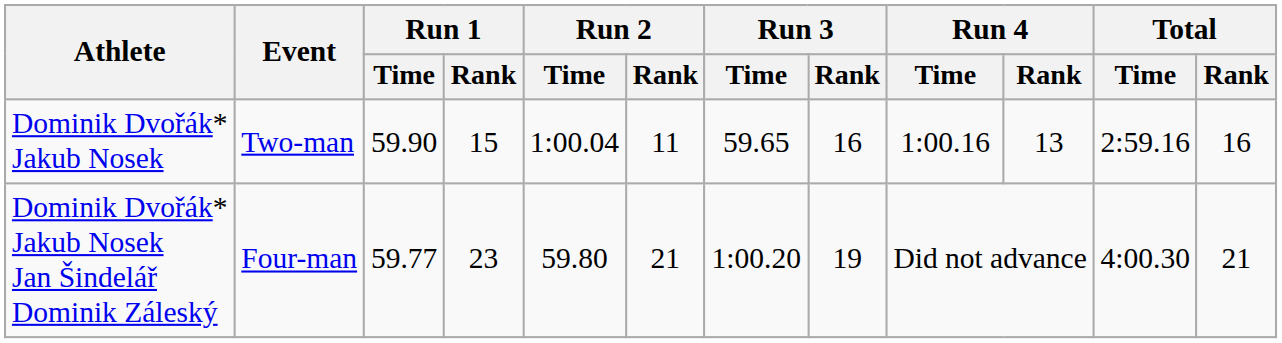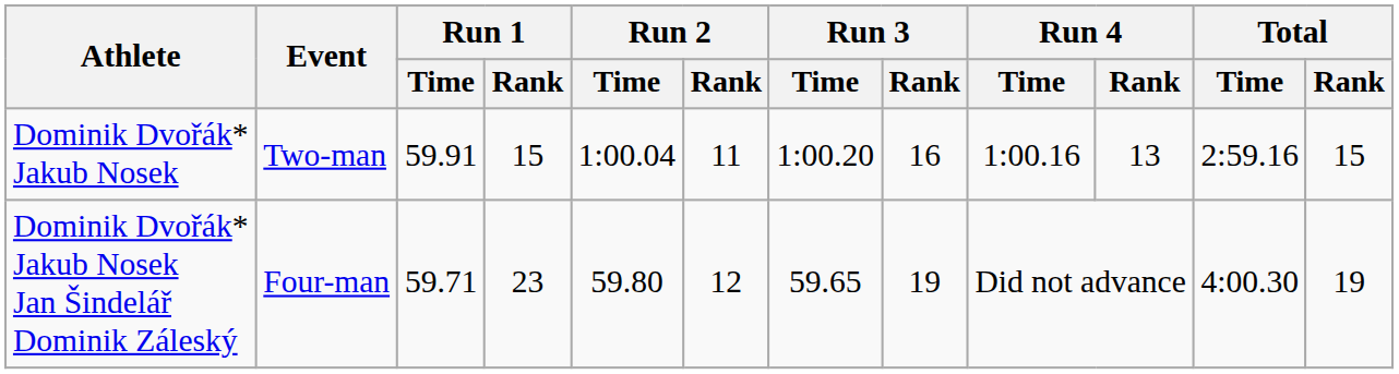Dominik Dvořák* Jakub Nosek | Run 1 / Time: 59.90 -> 59.91
Dominik Dvořák* Jakub Nosek | Run 3 / Time: 59.65 -> 1:00.20
Dominik Dvořák* Jakub Nosek | Total / Rank: 16 -> 15
Dominik Dvořák* Jakub Nosek Jan Šindelář Dominik Záleský | Run 1 / Time: 59.77 -> 59.71
Dominik Dvořák* Jakub Nosek Jan Šindelář Dominik Záleský | Run 2 / Rank: 21 -> 12
Dominik Dvořák* Jakub Nosek Jan Šindelář Dominik Záleský | Run 3 / Time: 1:00.20 -> 59.65
Dominik Dvořák* Jakub Nosek Jan Šindelář Dominik Záleský | Total / Rank: 21 -> 19
